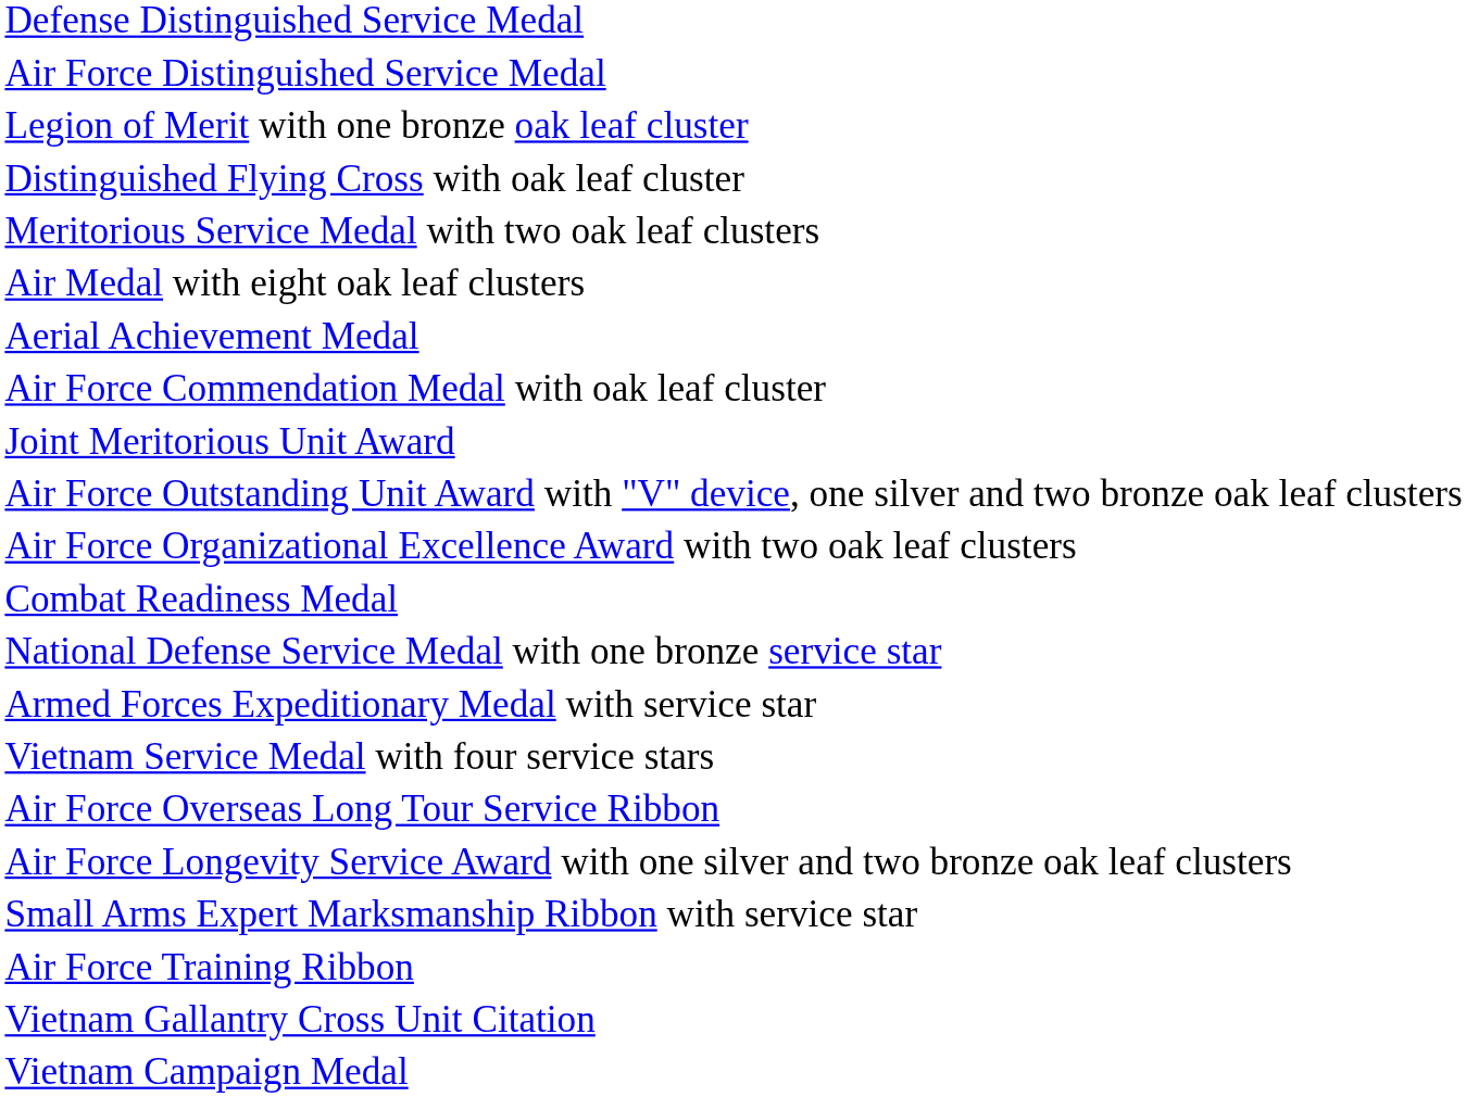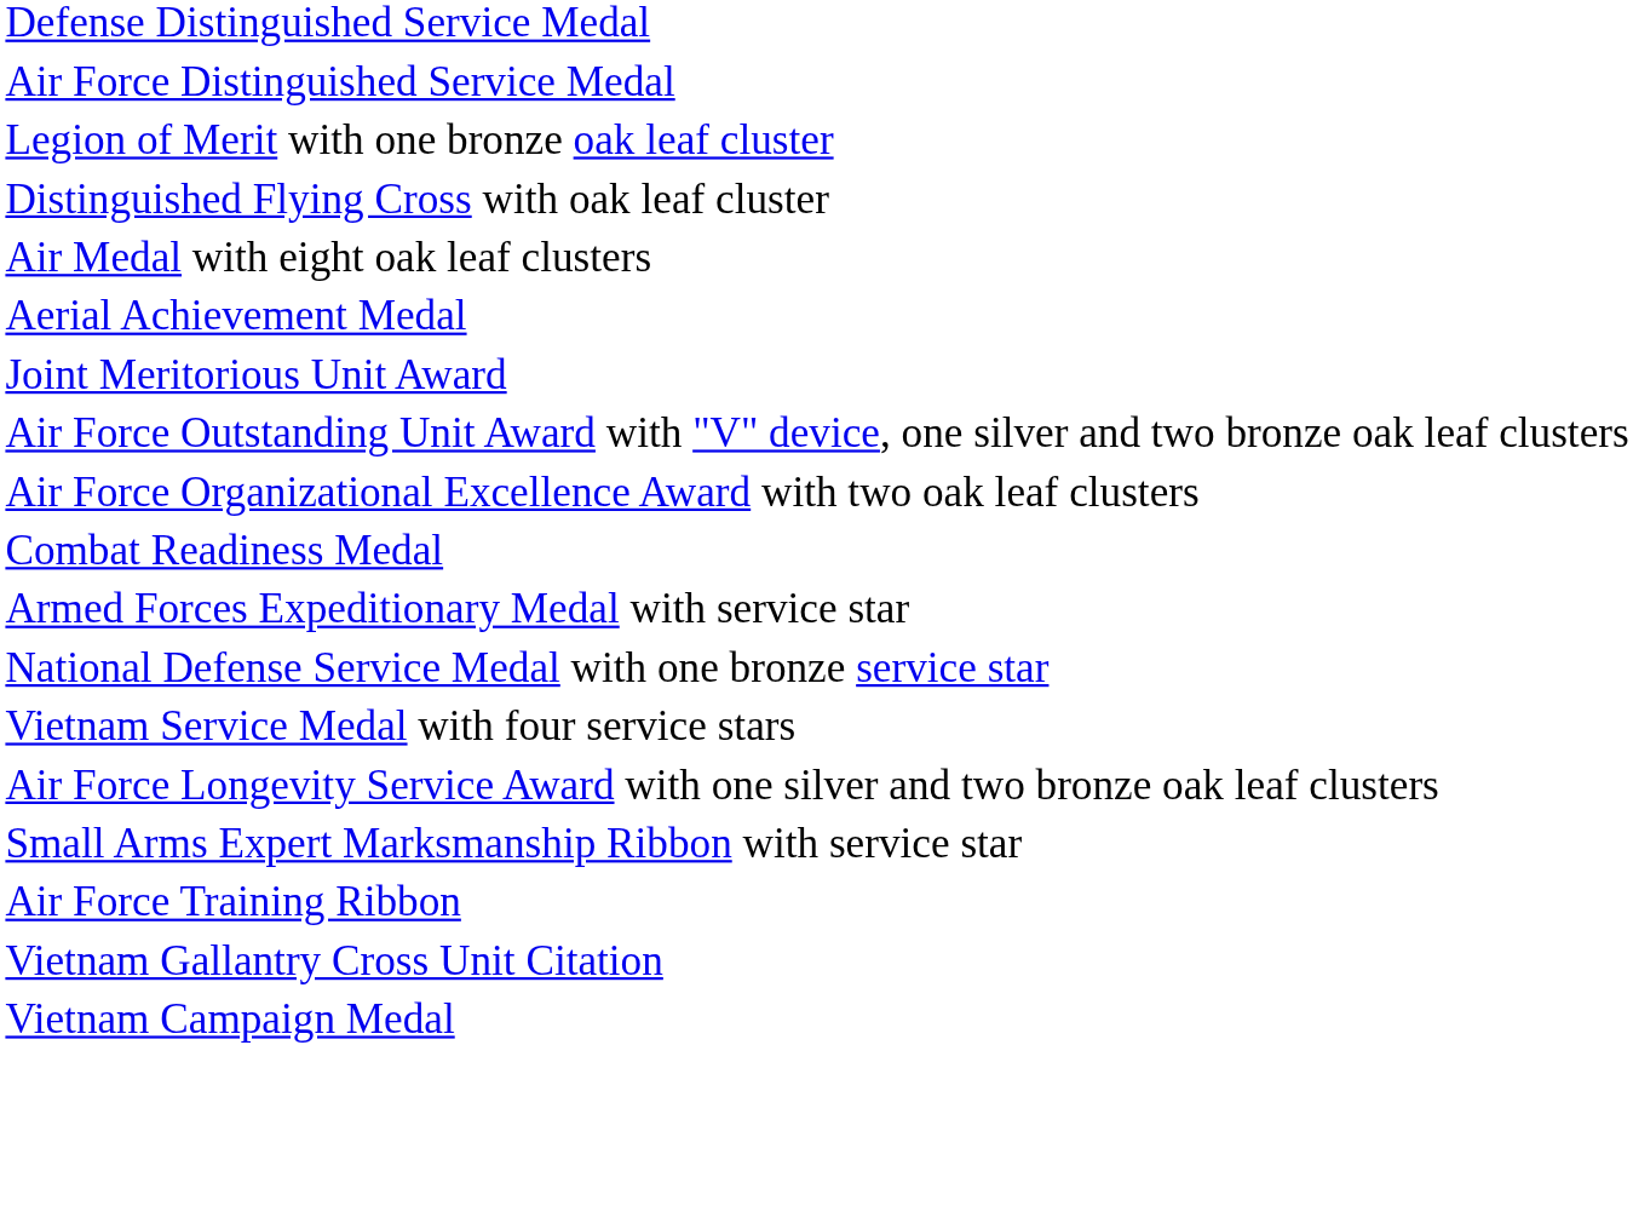- row: Meritorious Service Medal with two oak leaf clusters
- row: Air Force Commendation Medal with oak leaf cluster
rows swapped: National Defense Service Medal with one bronze service star <-> Armed Forces Expeditionary Medal with service star
- row: Air Force Overseas Long Tour Service Ribbon
